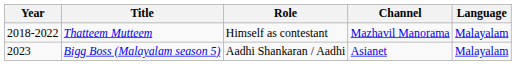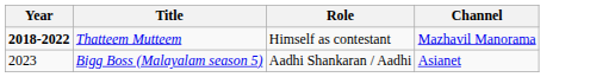- column: Language | Malayalam | Malayalam
Thatteem Mutteem | Year: normal -> bold
